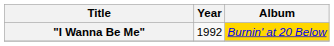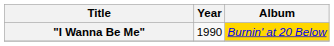"I Wanna Be Me" | Year: 1992 -> 1990
